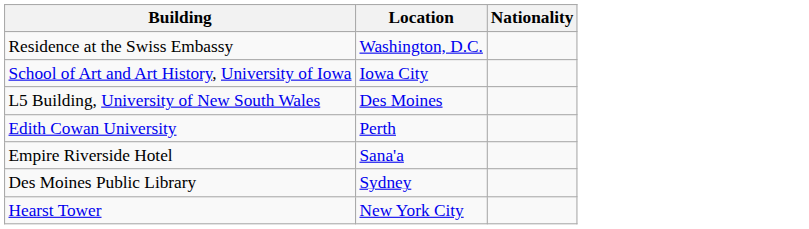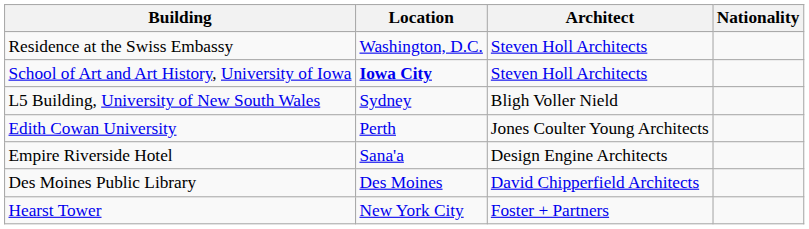+ column: Architect | Steven Holl Architects | Steven Holl Architects | Bligh Voller Nield | Jones Coulter Young Architects | Design Engine Architects | David Chipperfield Architects | Foster + Partners
School of Art and Art History, University of Iowa | Location: normal -> bold
L5 Building, University of New South Wales | Location: Des Moines -> Sydney
Des Moines Public Library | Location: Sydney -> Des Moines
